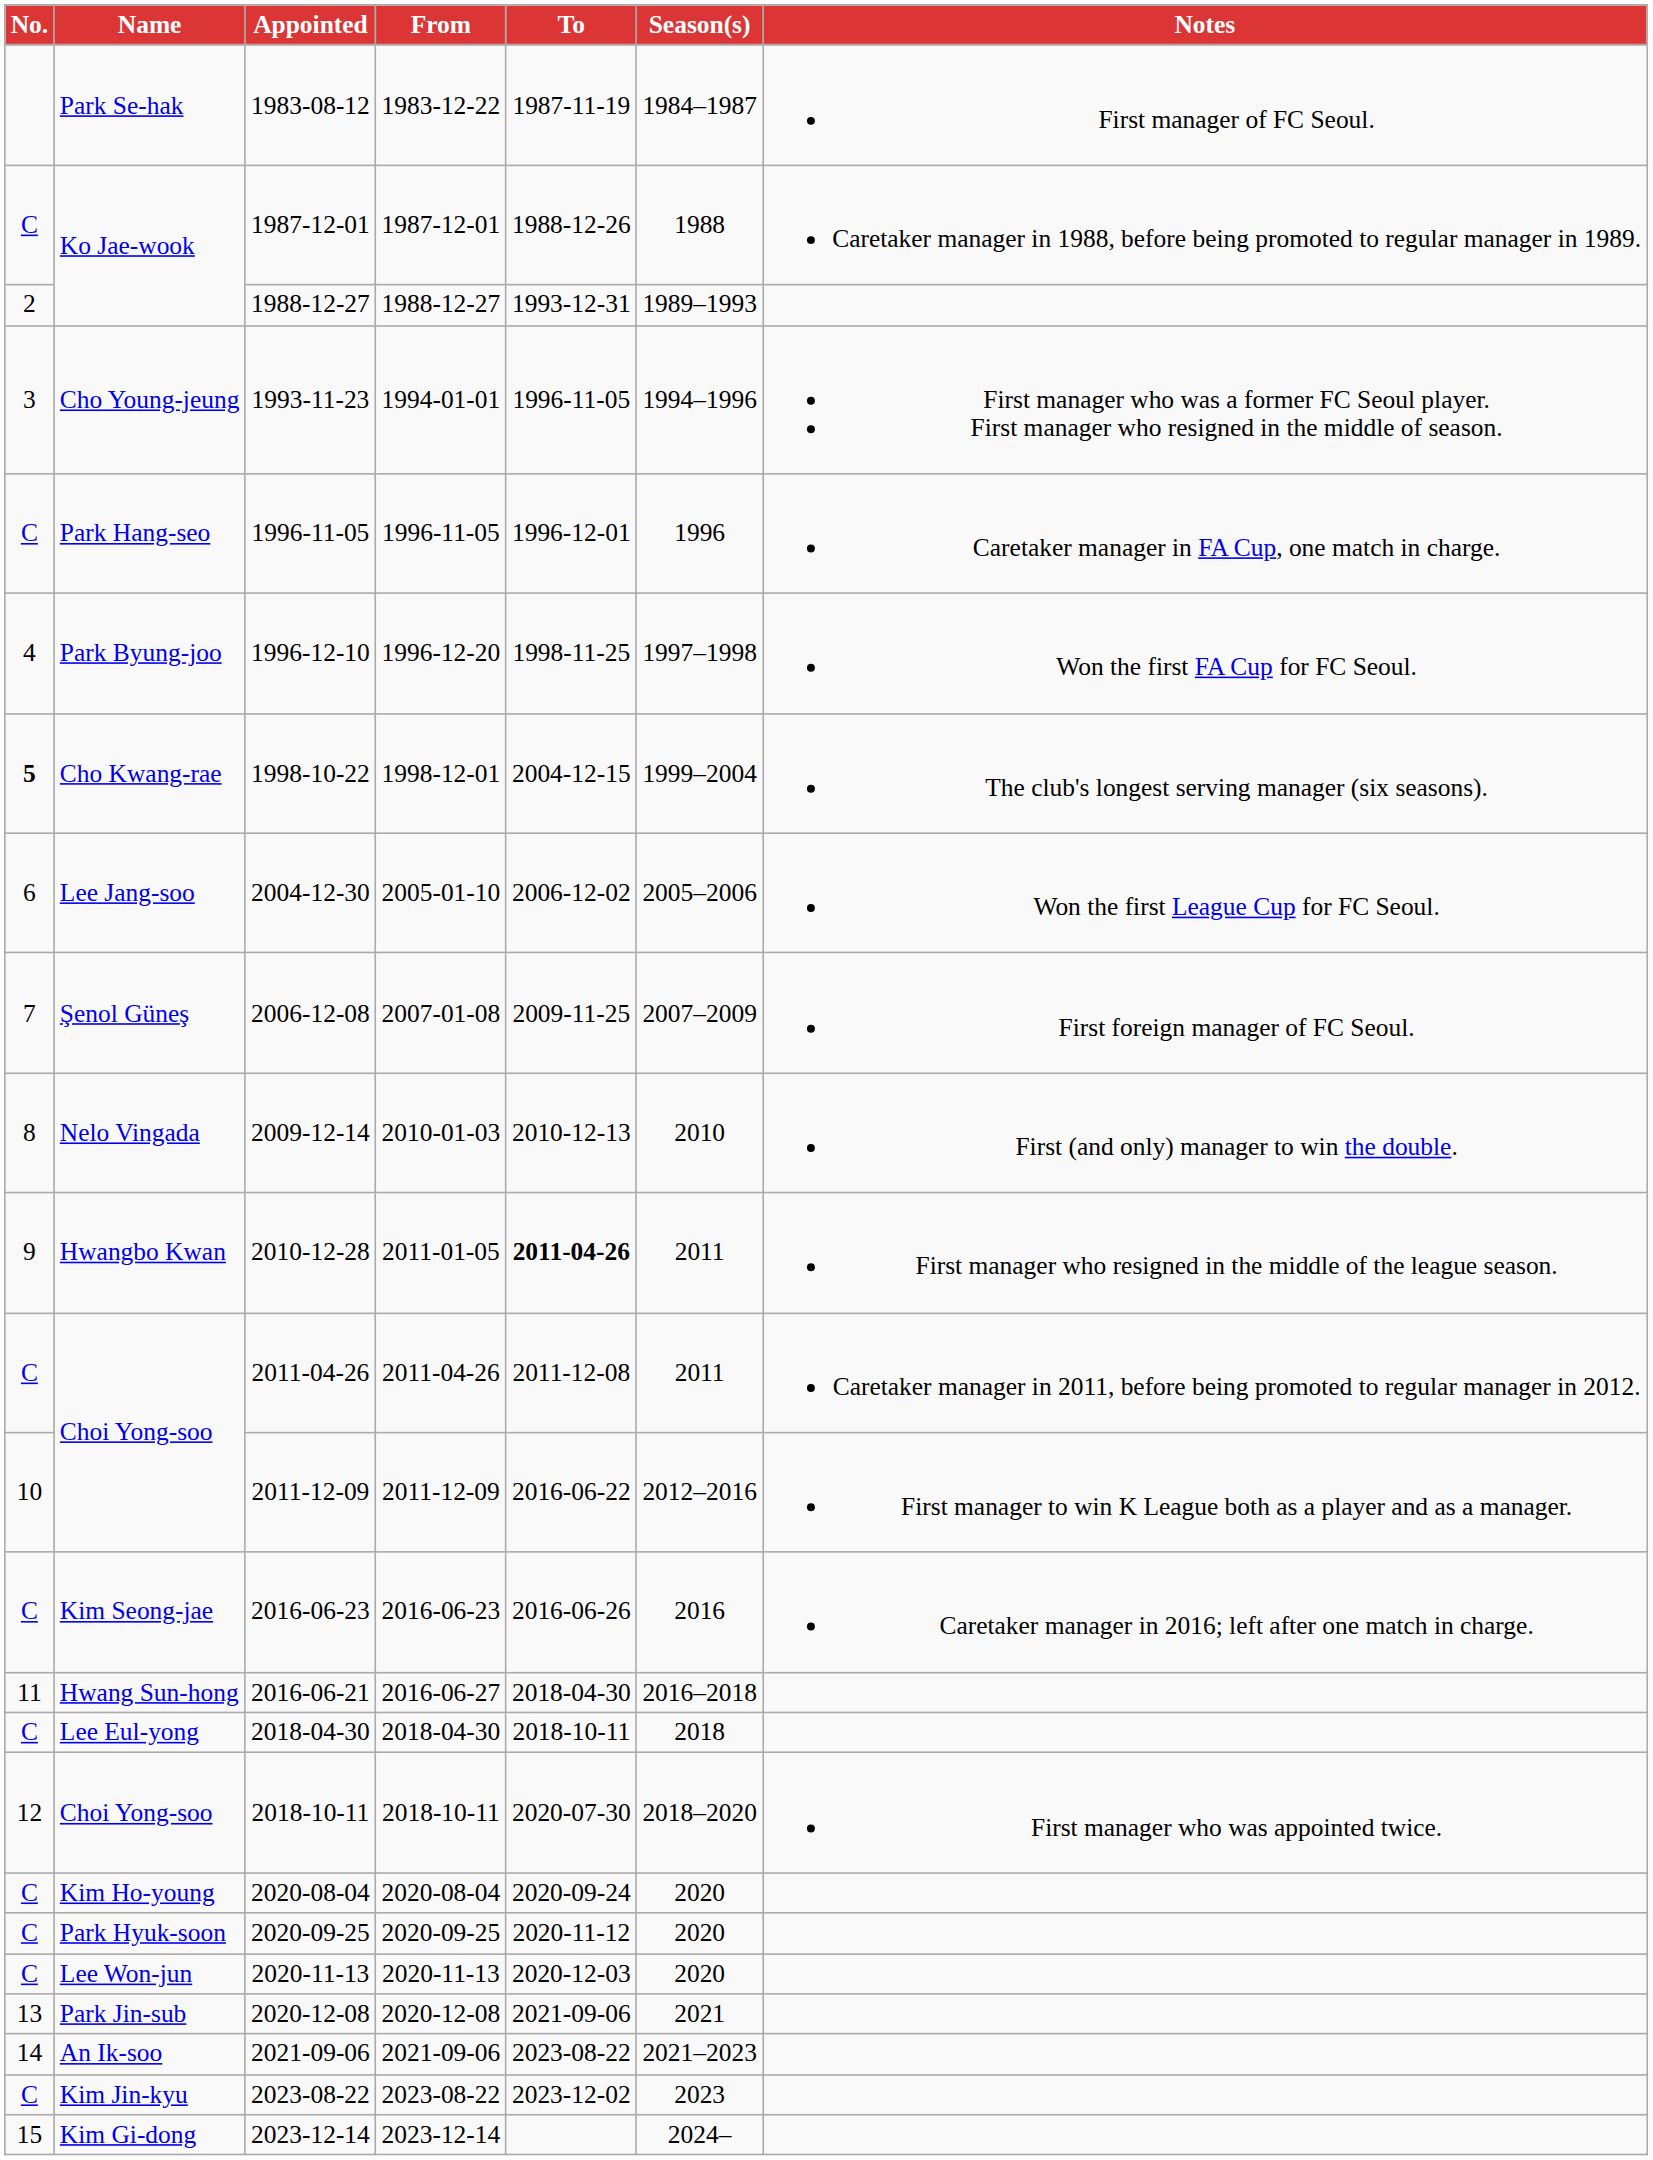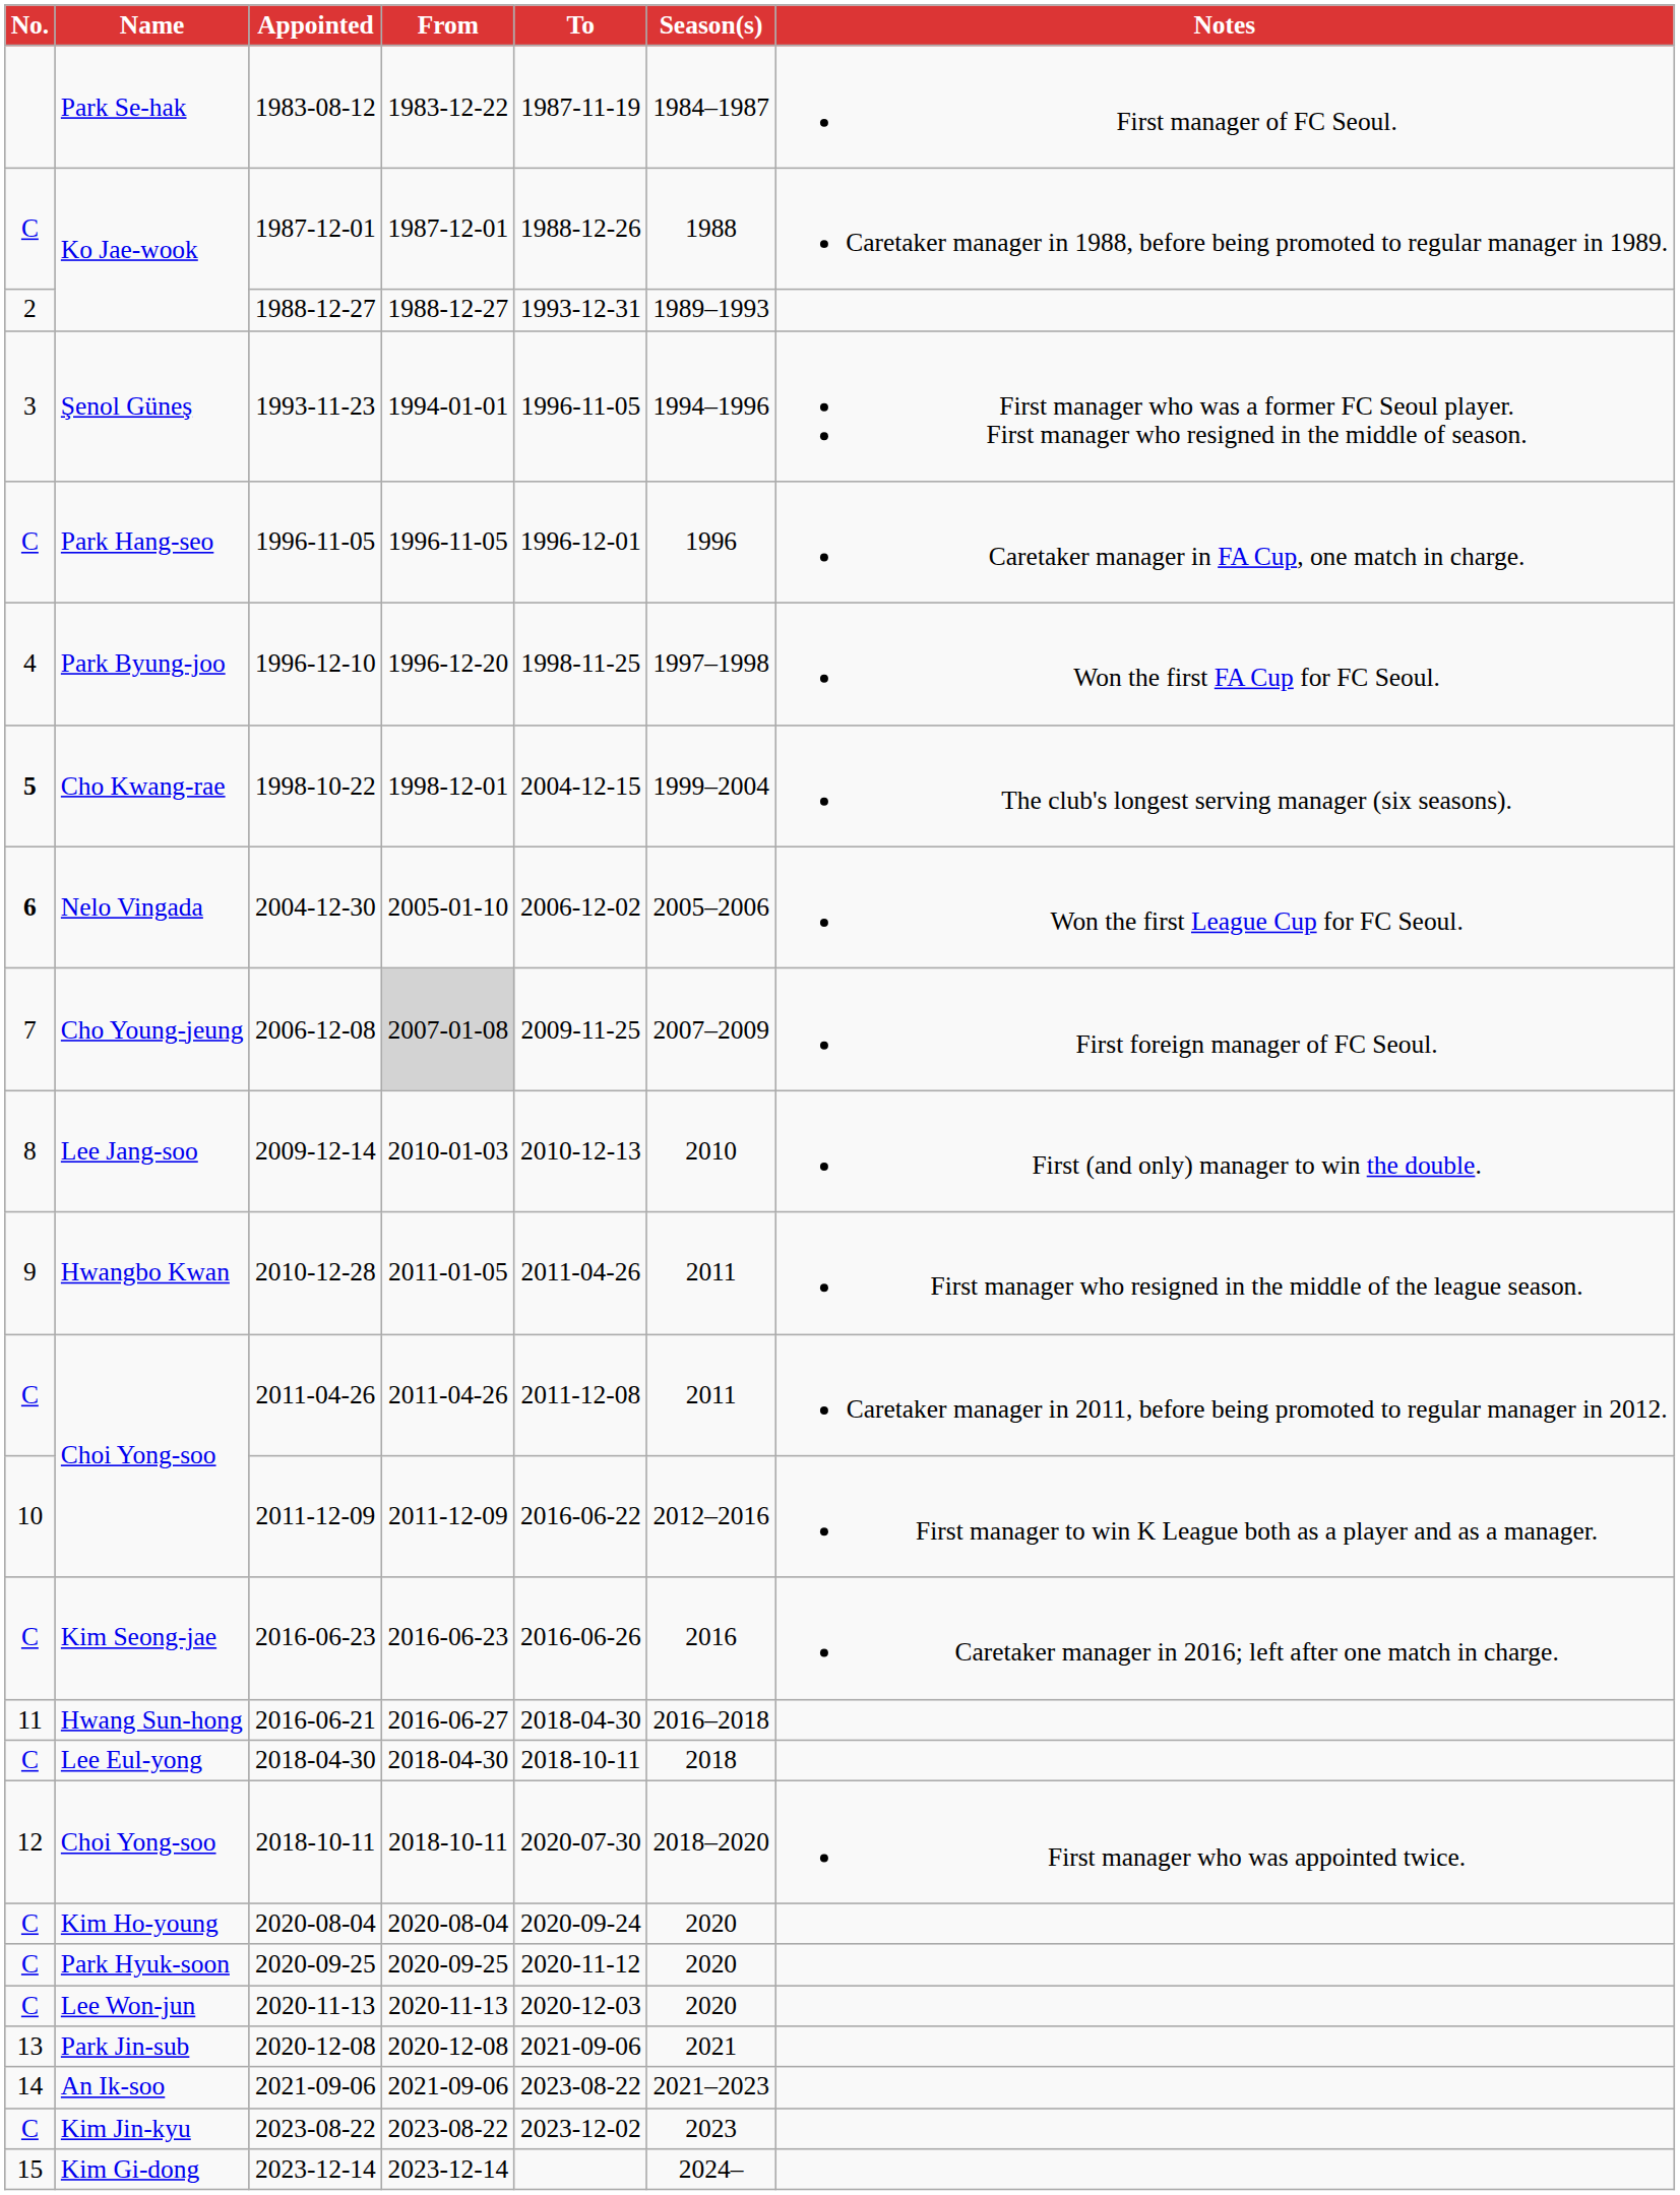1993-11-23 | Name: Cho Young-jeung -> Şenol Güneş
2004-12-30 | No.: normal -> bold
2004-12-30 | Name: Lee Jang-soo -> Nelo Vingada
2006-12-08 | Name: Şenol Güneş -> Cho Young-jeung
2006-12-08 | From: no background -> lightgrey background
2009-12-14 | Name: Nelo Vingada -> Lee Jang-soo
2010-12-28 | To: bold -> normal
